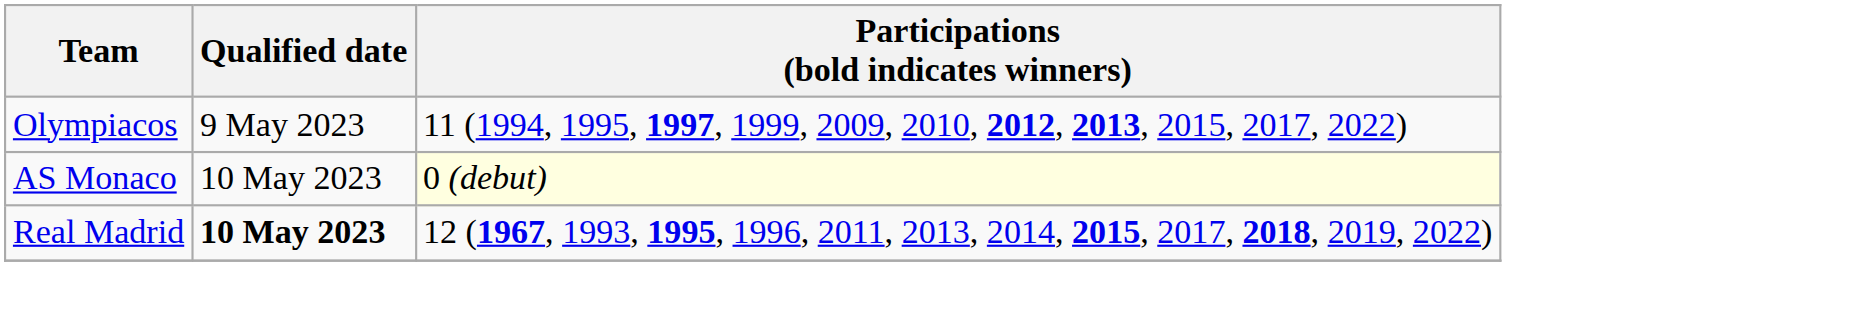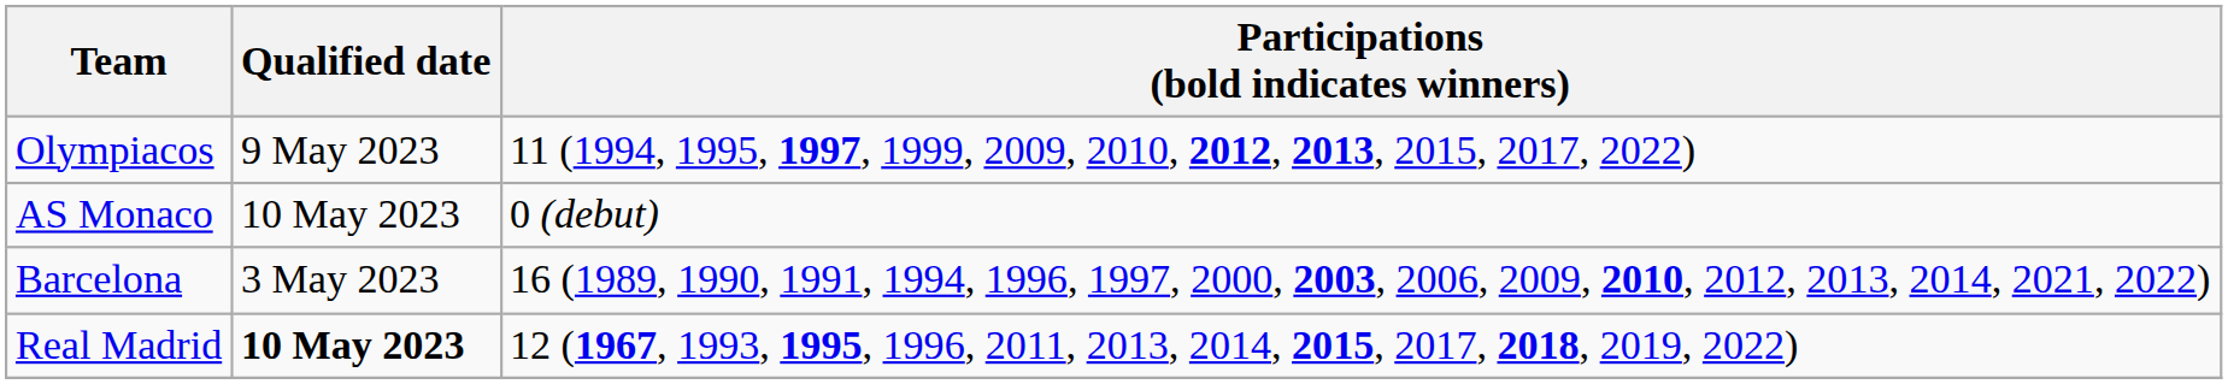AS Monaco | Participations (bold indicates winners): lightyellow background -> no background
+ row: Barcelona | 3 May 2023 | 16 (1989, 1990, 1991, 1994, 1996, 1997, 2000, 2003, 2006, 2009, 2010, 2012, 2013, 2014, 2021, 2022)
